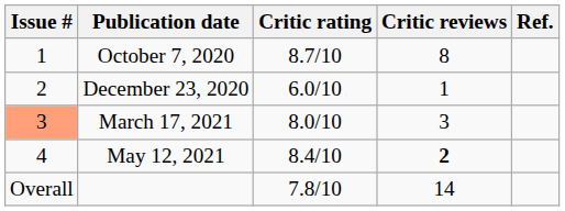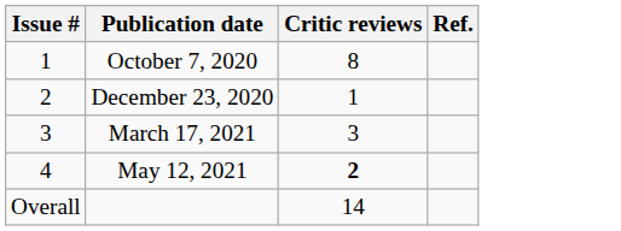- column: Critic rating | 8.7/10 | 6.0/10 | 8.0/10 | 8.4/10 | 7.8/10
March 17, 2021 | Issue #: lightsalmon background -> no background
